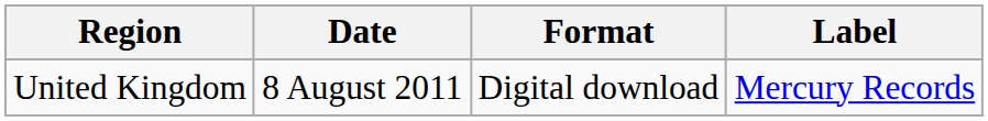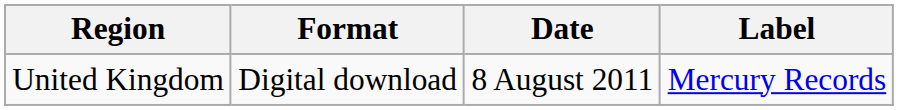columns swapped: Date <-> Format
